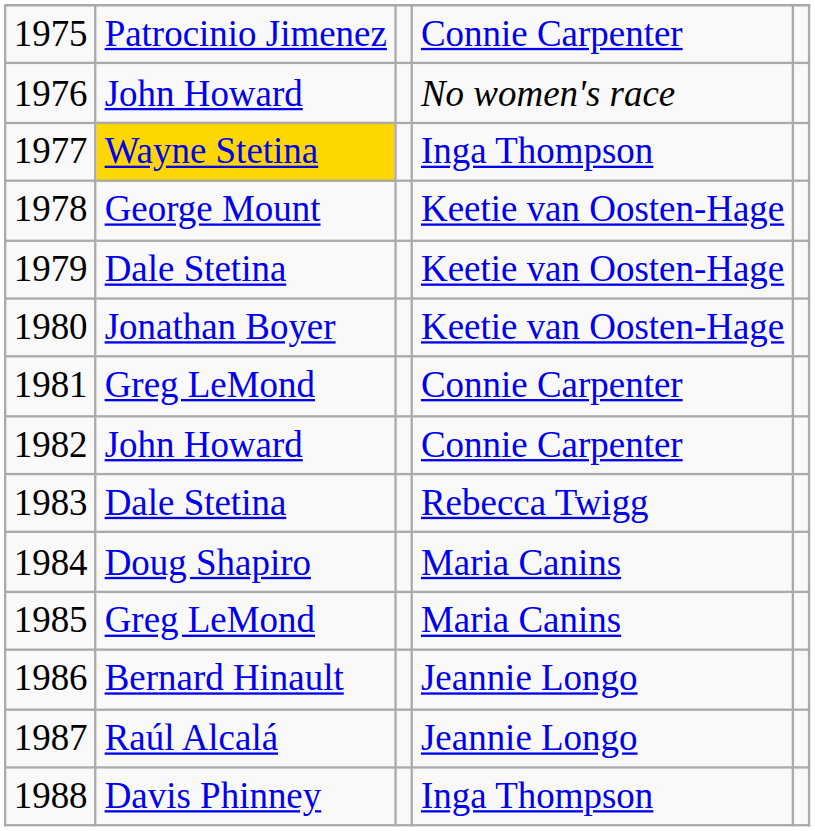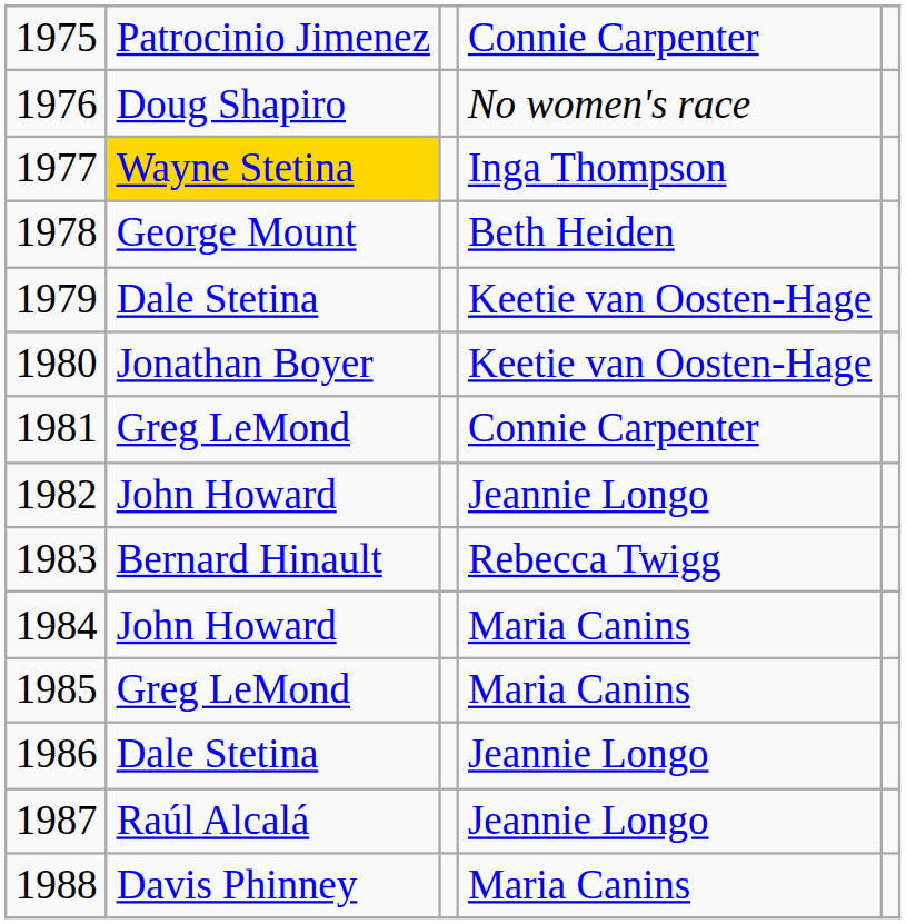1976 | column 2: John Howard -> Doug Shapiro
1978 | column 4: Keetie van Oosten-Hage -> Beth Heiden
1982 | column 4: Connie Carpenter -> Jeannie Longo
1983 | column 2: Dale Stetina -> Bernard Hinault
1984 | column 2: Doug Shapiro -> John Howard
1986 | column 2: Bernard Hinault -> Dale Stetina
1988 | column 4: Inga Thompson -> Maria Canins
